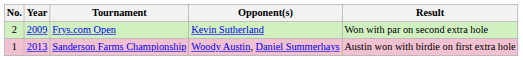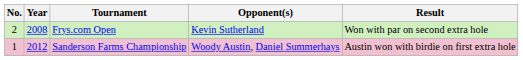Frys.com Open | Year: 2009 -> 2008
Sanderson Farms Championship | Year: 2013 -> 2012
